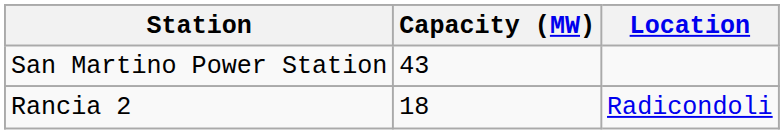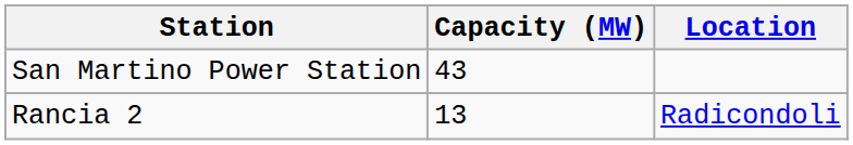Rancia 2 | Capacity (MW): 18 -> 13
